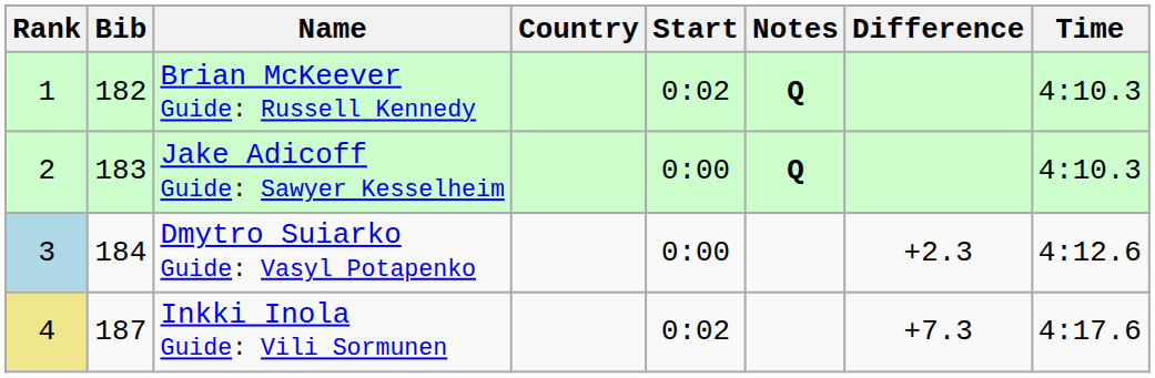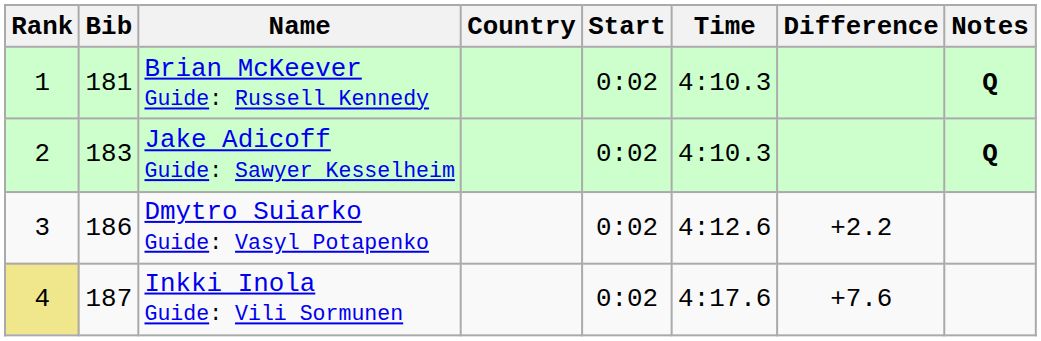columns swapped: Time <-> Notes
Brian McKeever Guide: Russell Kennedy | Bib: 182 -> 181
Jake Adicoff Guide: Sawyer Kesselheim | Start: 0:00 -> 0:02
Dmytro Suiarko Guide: Vasyl Potapenko | Rank: lightblue background -> no background
Dmytro Suiarko Guide: Vasyl Potapenko | Bib: 184 -> 186
Dmytro Suiarko Guide: Vasyl Potapenko | Start: 0:00 -> 0:02
Dmytro Suiarko Guide: Vasyl Potapenko | Difference: +2.3 -> +2.2
Inkki Inola Guide: Vili Sormunen | Difference: +7.3 -> +7.6
